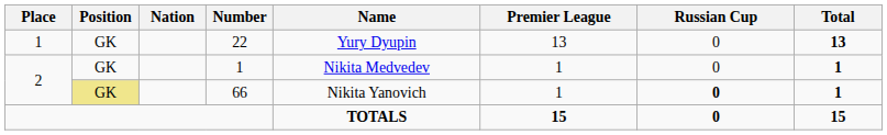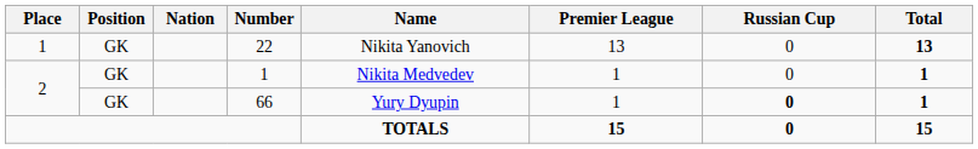22 | Name: Yury Dyupin -> Nikita Yanovich
66 | Position: khaki background -> no background
66 | Name: Nikita Yanovich -> Yury Dyupin
